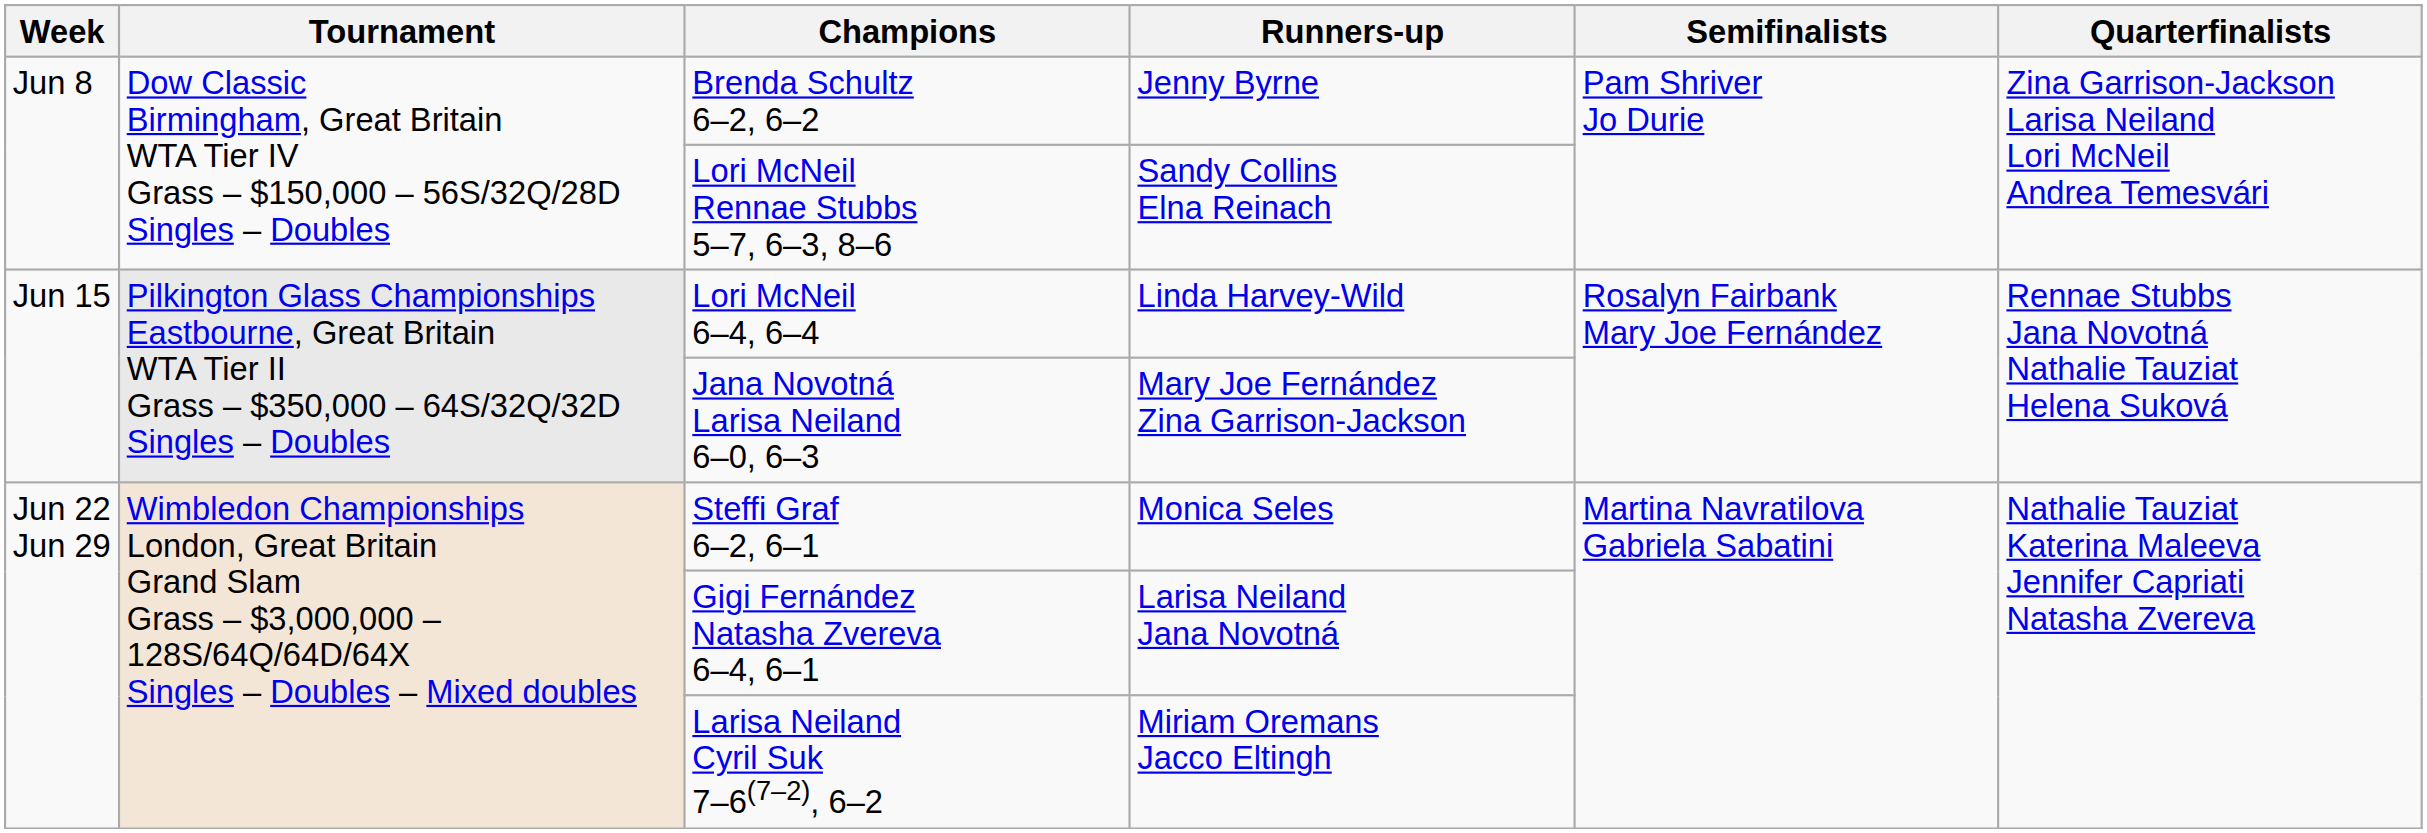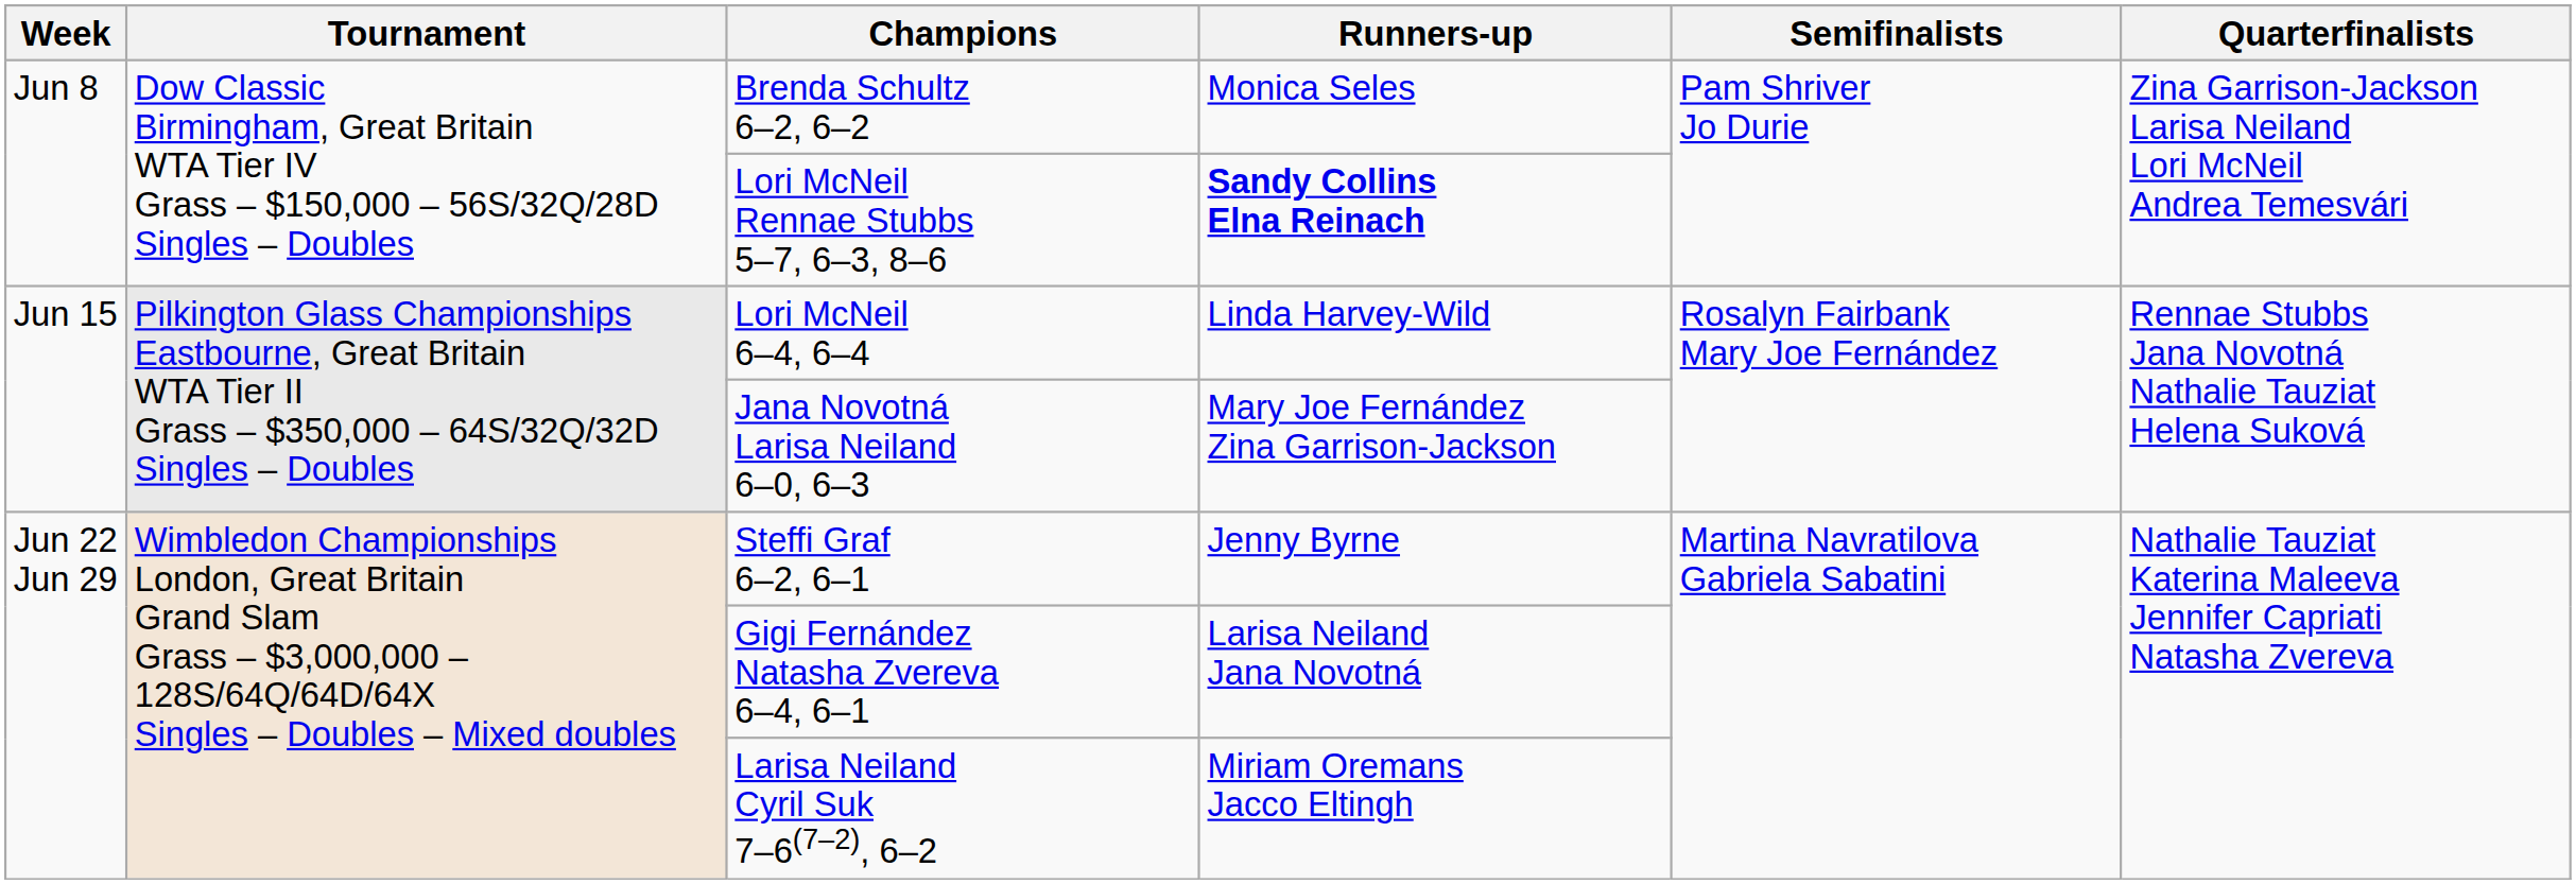Brenda Schultz 6–2, 6–2 | Runners-up: Jenny Byrne -> Monica Seles
Lori McNeil Rennae Stubbs 5–7, 6–3, 8–6 | Runners-up: normal -> bold
Steffi Graf 6–2, 6–1 | Runners-up: Monica Seles -> Jenny Byrne
